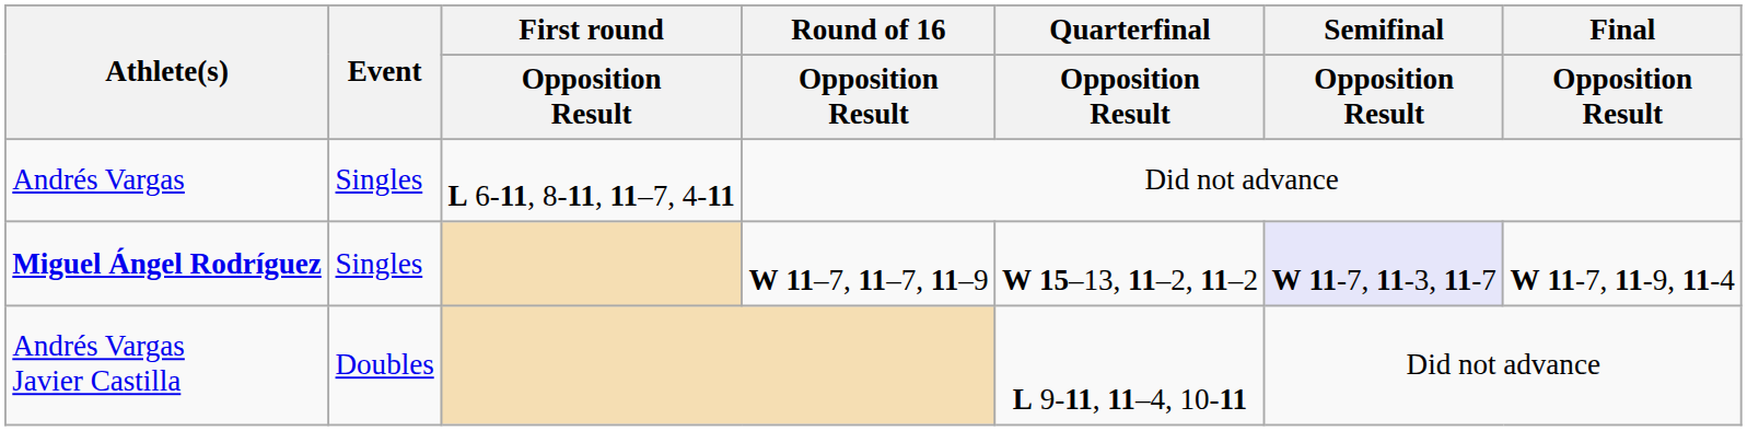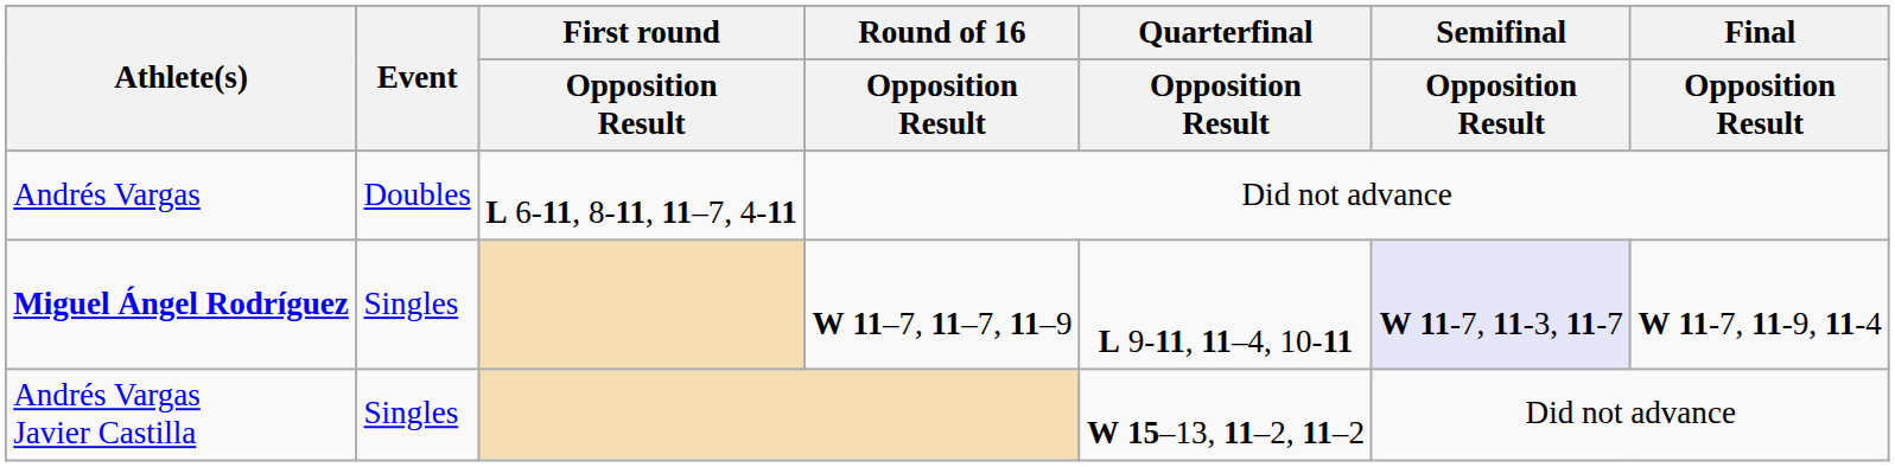Andrés Vargas | Event: Singles -> Doubles
Miguel Ángel Rodríguez | Quarterfinal / Opposition Result: W 15–13, 11–2, 11–2 -> L 9-11, 11–4, 10-11
Andrés Vargas Javier Castilla | Event: Doubles -> Singles
Andrés Vargas Javier Castilla | Quarterfinal / Opposition Result: L 9-11, 11–4, 10-11 -> W 15–13, 11–2, 11–2
